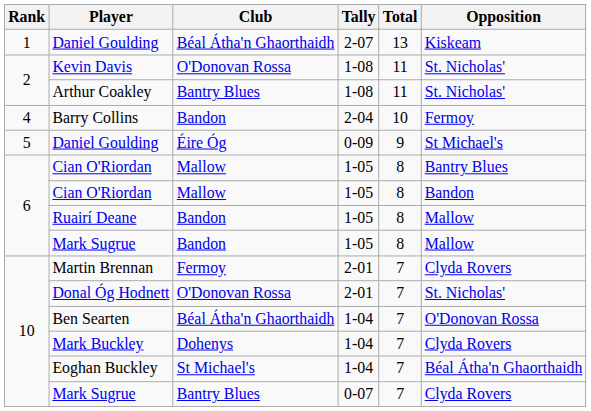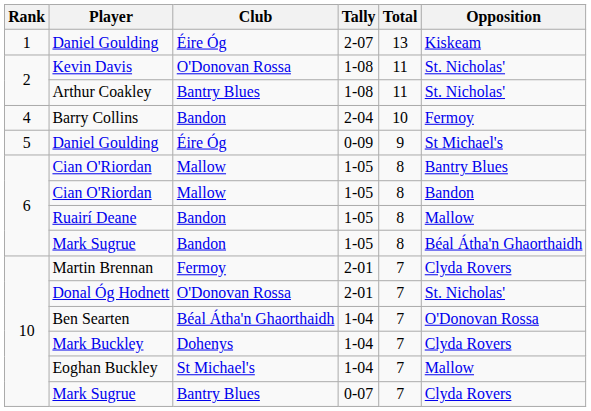Daniel Goulding / 2-07 | Club: Béal Átha'n Ghaorthaidh -> Éire Óg
Mark Sugrue / 1-05 | Opposition: Mallow -> Béal Átha'n Ghaorthaidh
Eoghan Buckley | Opposition: Béal Átha'n Ghaorthaidh -> Mallow
